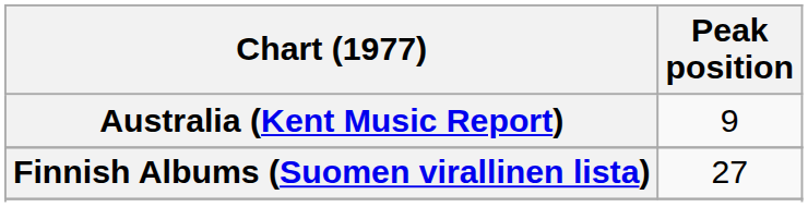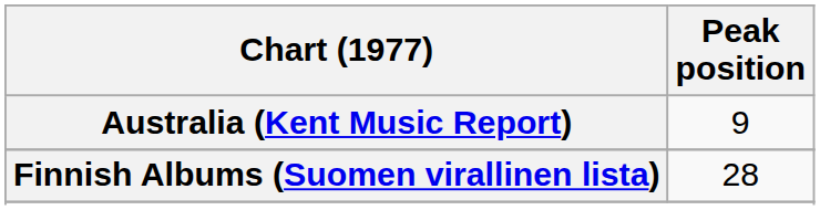Finnish Albums (Suomen virallinen lista) | Peak position: 27 -> 28
